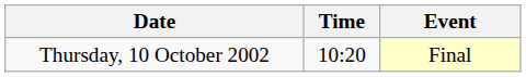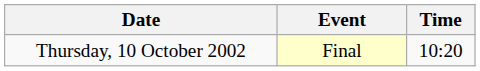columns swapped: Time <-> Event
